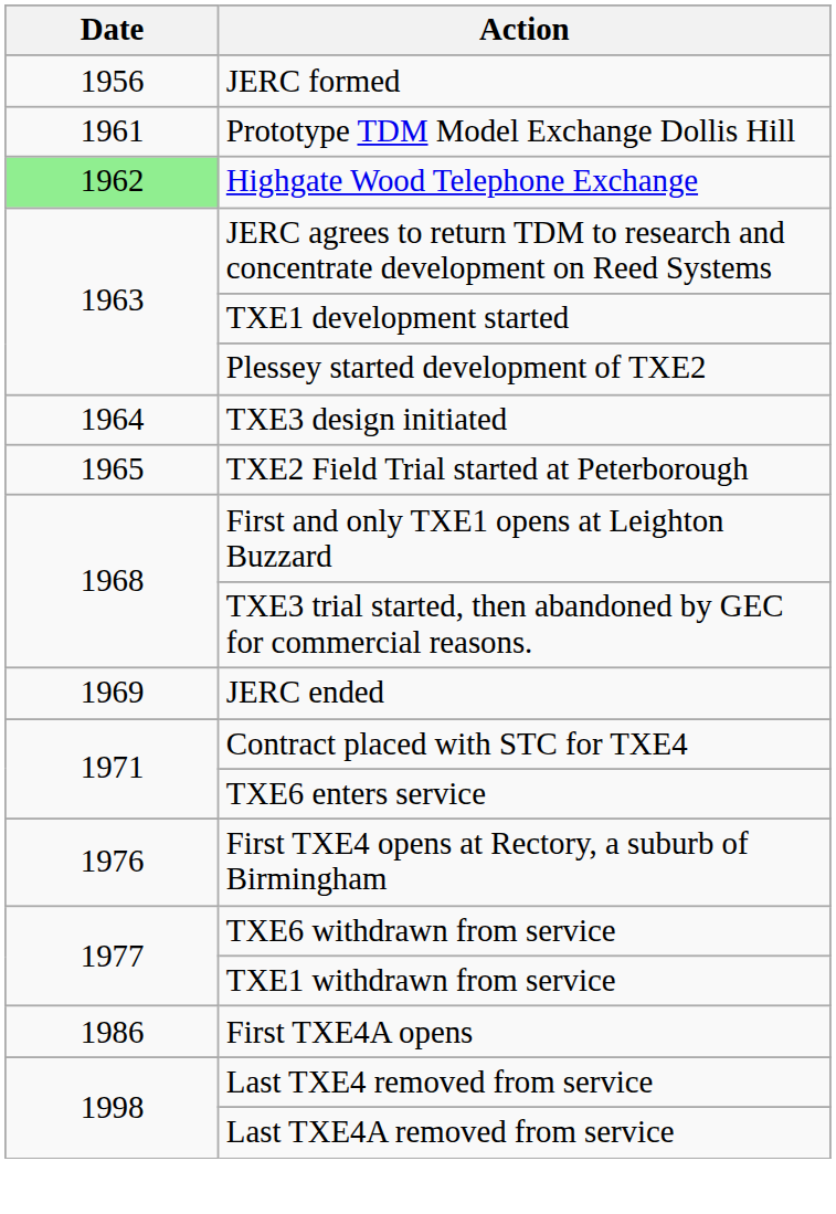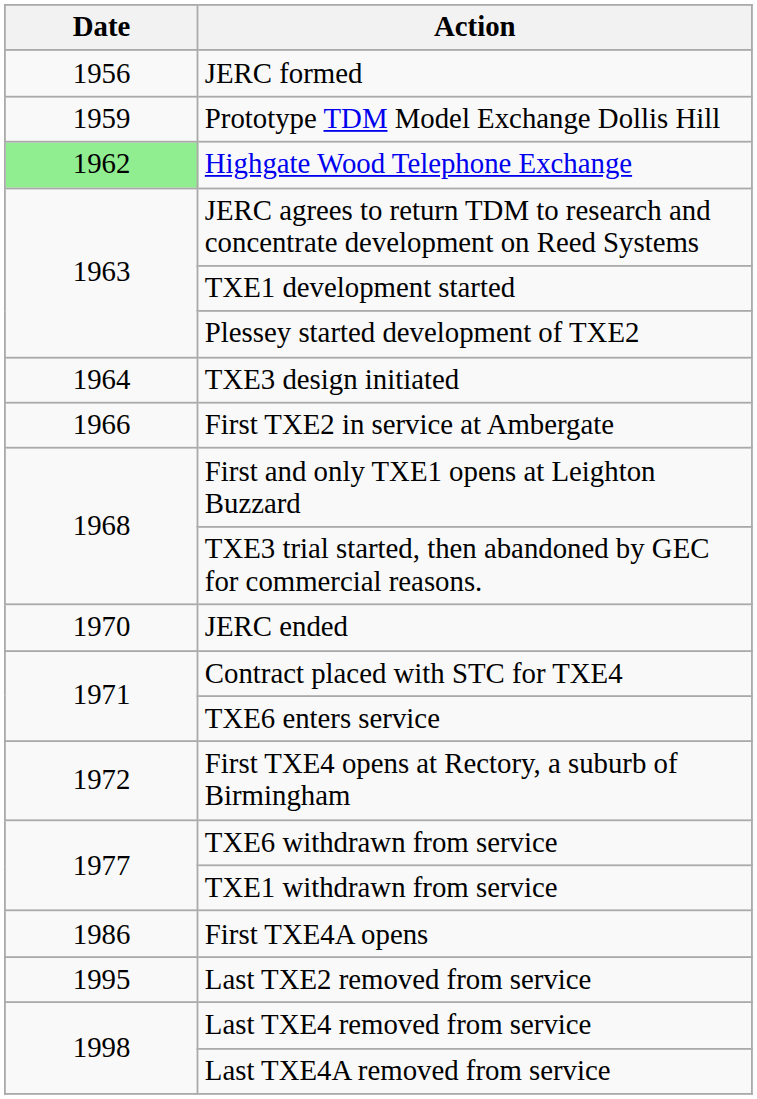Prototype TDM Model Exchange Dollis Hill | Date: 1961 -> 1959
- row: 1965 | TXE2 Field Trial started at Peterborough
+ row: 1966 | First TXE2 in service at Ambergate
JERC ended | Date: 1969 -> 1970
First TXE4 opens at Rectory, a suburb of Birmingham | Date: 1976 -> 1972
+ row: 1995 | Last TXE2 removed from service
